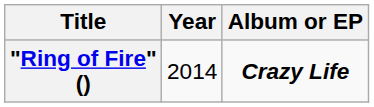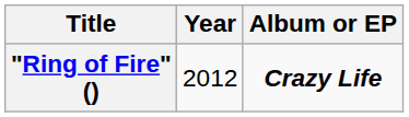"Ring of Fire" () | Year: 2014 -> 2012
